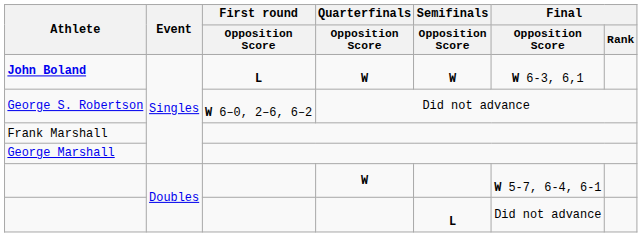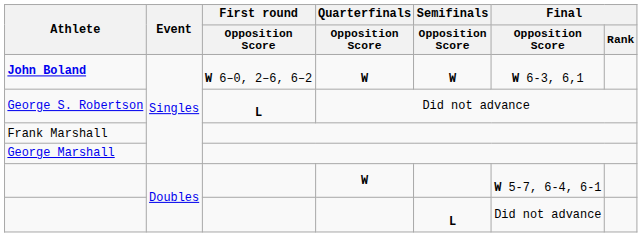John Boland | First round / Opposition Score: L -> W 6–0, 2–6, 6–2
George S. Robertson | First round / Opposition Score: W 6–0, 2–6, 6–2 -> L
